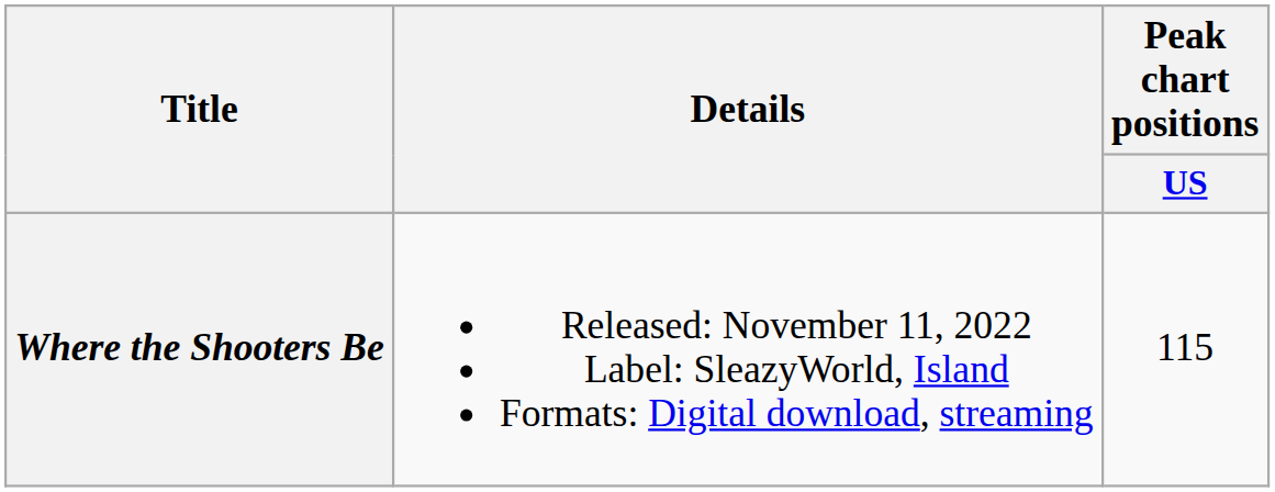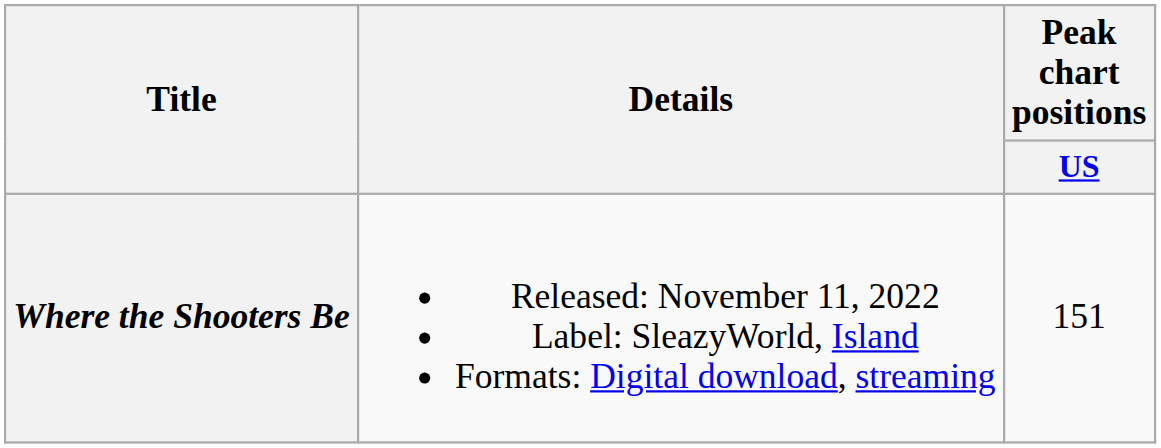Where the Shooters Be | Peak chart positions / US: 115 -> 151
